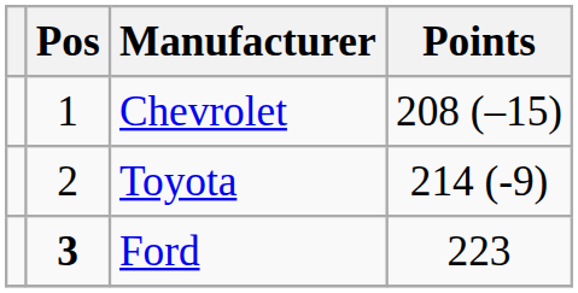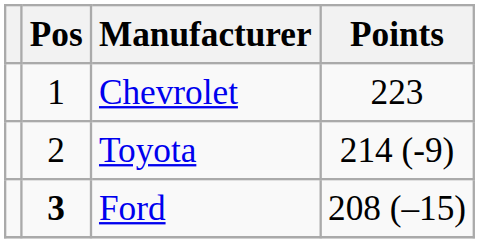Chevrolet | Points: 208 (–15) -> 223
Ford | Points: 223 -> 208 (–15)
